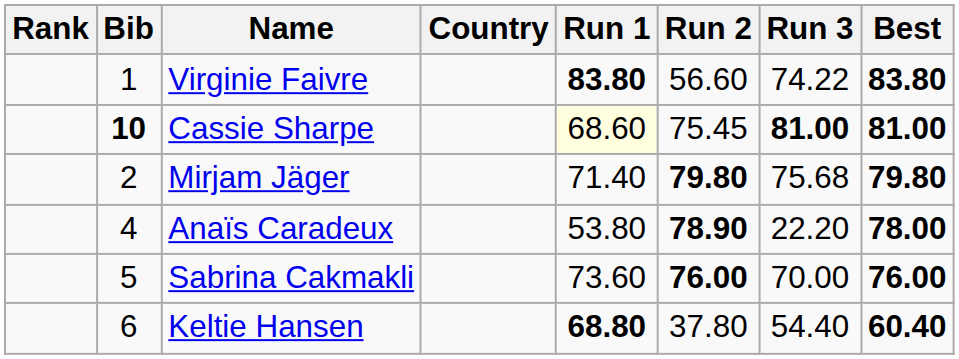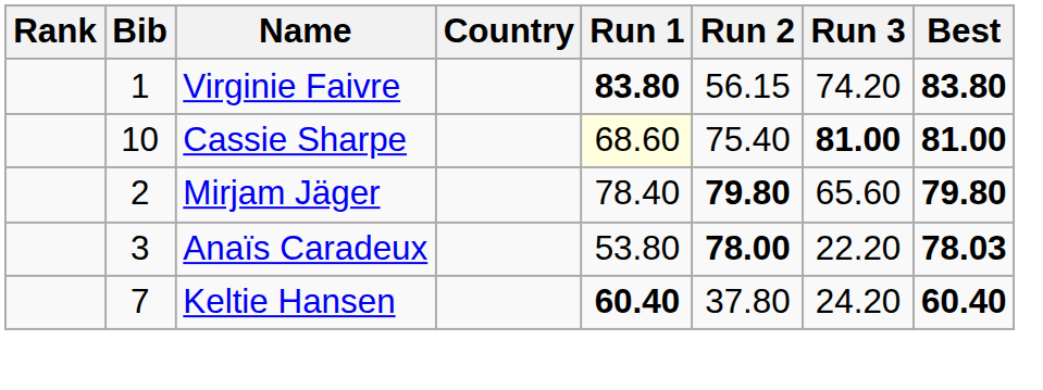Virginie Faivre | Run 2: 56.60 -> 56.15
Virginie Faivre | Run 3: 74.22 -> 74.20
Cassie Sharpe | Bib: bold -> normal
Cassie Sharpe | Run 2: 75.45 -> 75.40
Mirjam Jäger | Run 1: 71.40 -> 78.40
Mirjam Jäger | Run 3: 75.68 -> 65.60
Anaïs Caradeux | Bib: 4 -> 3
Anaïs Caradeux | Run 2: 78.90 -> 78.00
Anaïs Caradeux | Best: 78.00 -> 78.03
- row: 5 | Sabrina Cakmakli | 73.60 | 76.00 | 70.00 | 76.00
Keltie Hansen | Bib: 6 -> 7
Keltie Hansen | Run 1: 68.80 -> 60.40
Keltie Hansen | Run 3: 54.40 -> 24.20
